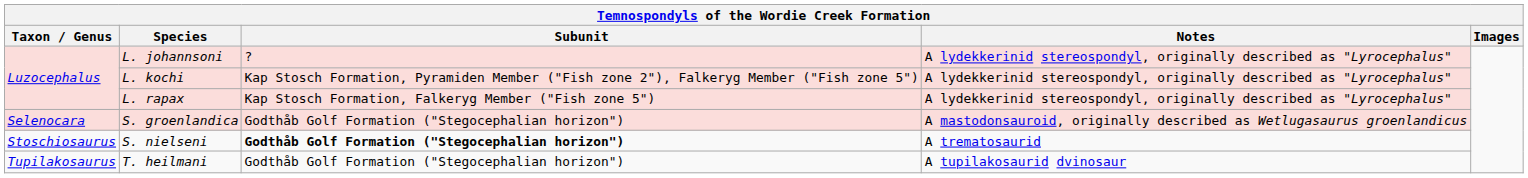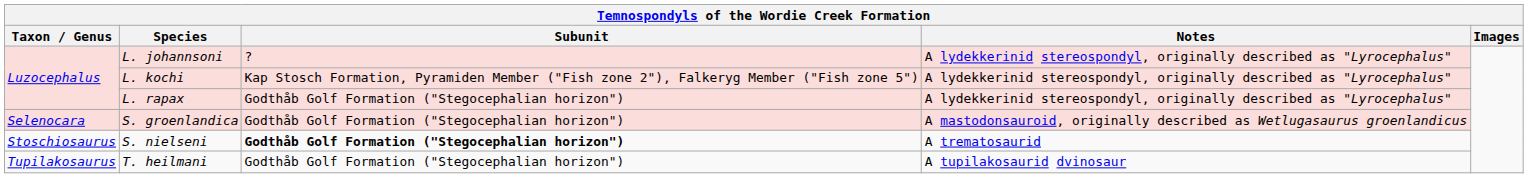L. rapax | Subunit: Kap Stosch Formation, Falkeryg Member ("Fish zone 5") -> Godthåb Golf Formation ("Stegocephalian horizon")
